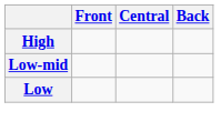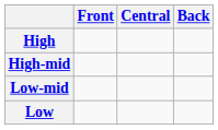+ row: High-mid
